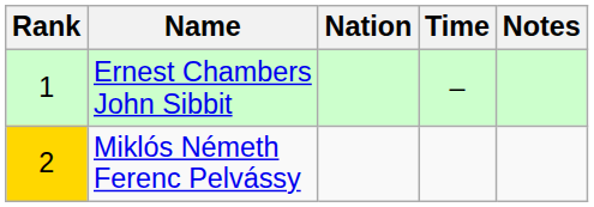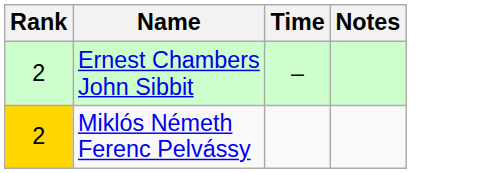- column: Nation
Ernest Chambers John Sibbit | Rank: 1 -> 2
